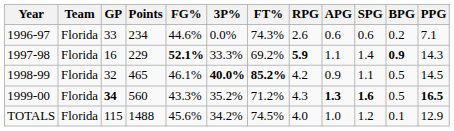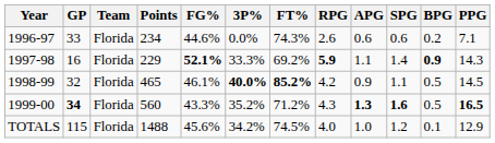columns swapped: Team <-> GP
